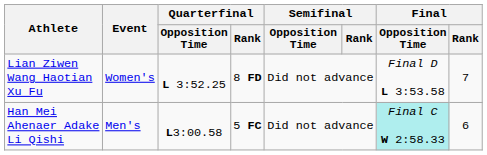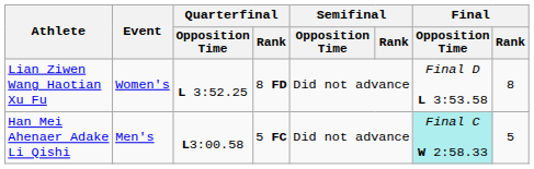Lian Ziwen Wang Haotian Xu Fu | Final / Rank: 7 -> 8
Han Mei Ahenaer Adake Li Qishi | Final / Rank: 6 -> 5
